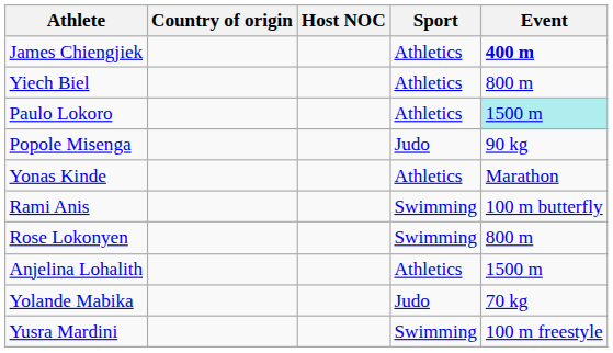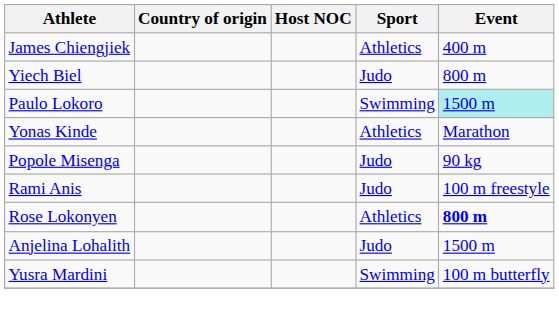James Chiengjiek | Event: bold -> normal
Yiech Biel | Sport: Athletics -> Judo
Paulo Lokoro | Sport: Athletics -> Swimming
rows swapped: Yonas Kinde <-> Popole Misenga
Rami Anis | Sport: Swimming -> Judo
Rami Anis | Event: 100 m butterfly -> 100 m freestyle
Rose Lokonyen | Sport: Swimming -> Athletics
Rose Lokonyen | Event: normal -> bold
Anjelina Lohalith | Sport: Athletics -> Judo
- row: Yolande Mabika | Judo | 70 kg
Yusra Mardini | Event: 100 m freestyle -> 100 m butterfly
